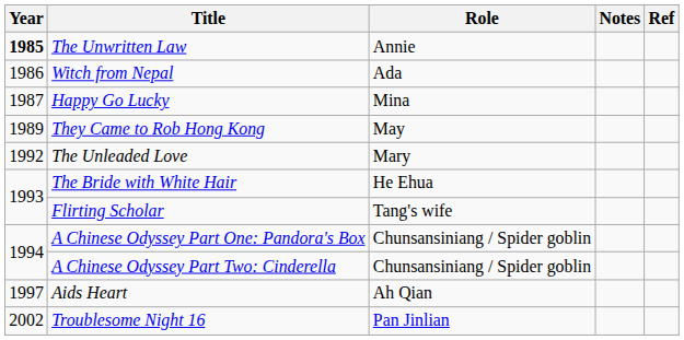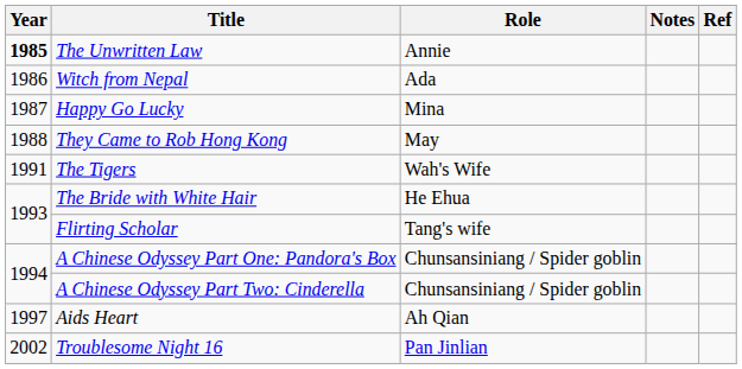They Came to Rob Hong Kong | Year: 1989 -> 1988
+ row: 1991 | The Tigers | Wah's Wife
- row: 1992 | The Unleaded Love | Mary
